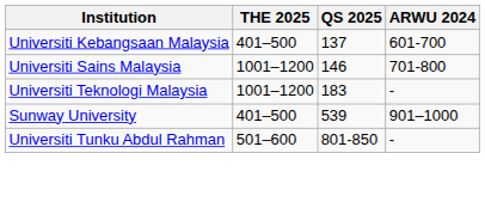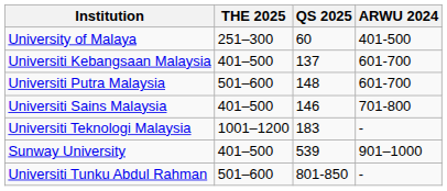+ row: University of Malaya | 251–300 | 60 | 401-500
+ row: Universiti Putra Malaysia | 501–600 | 148 | 601-700
Universiti Sains Malaysia | THE 2025: 1001–1200 -> 401–500
